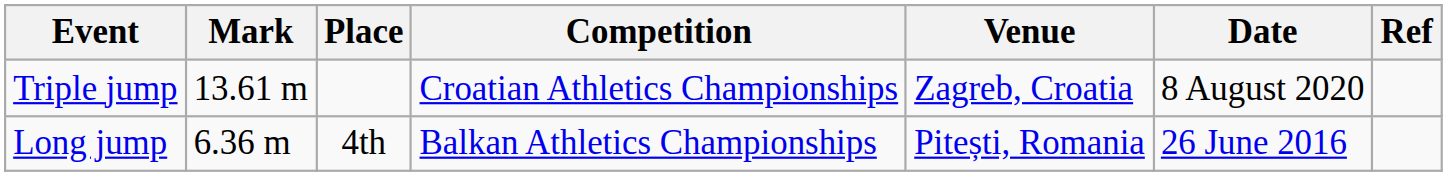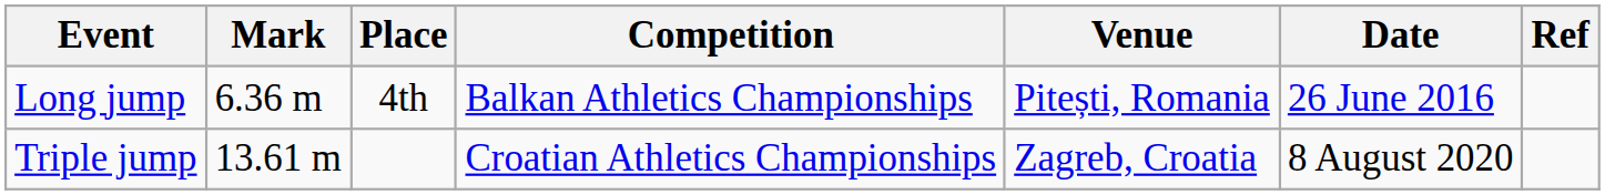rows swapped: Long jump <-> Triple jump
